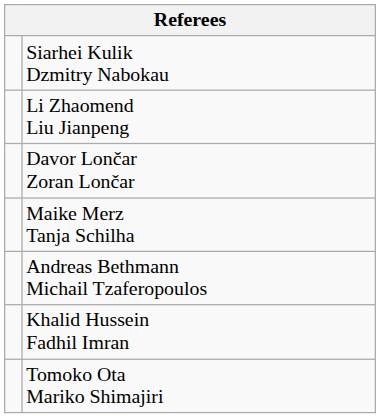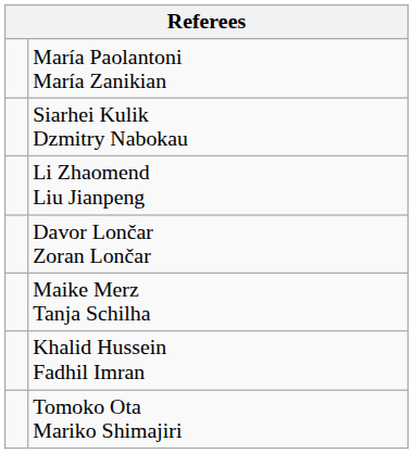+ row: María Paolantoni María Zanikian
- row: Andreas Bethmann Michail Tzaferopoulos
